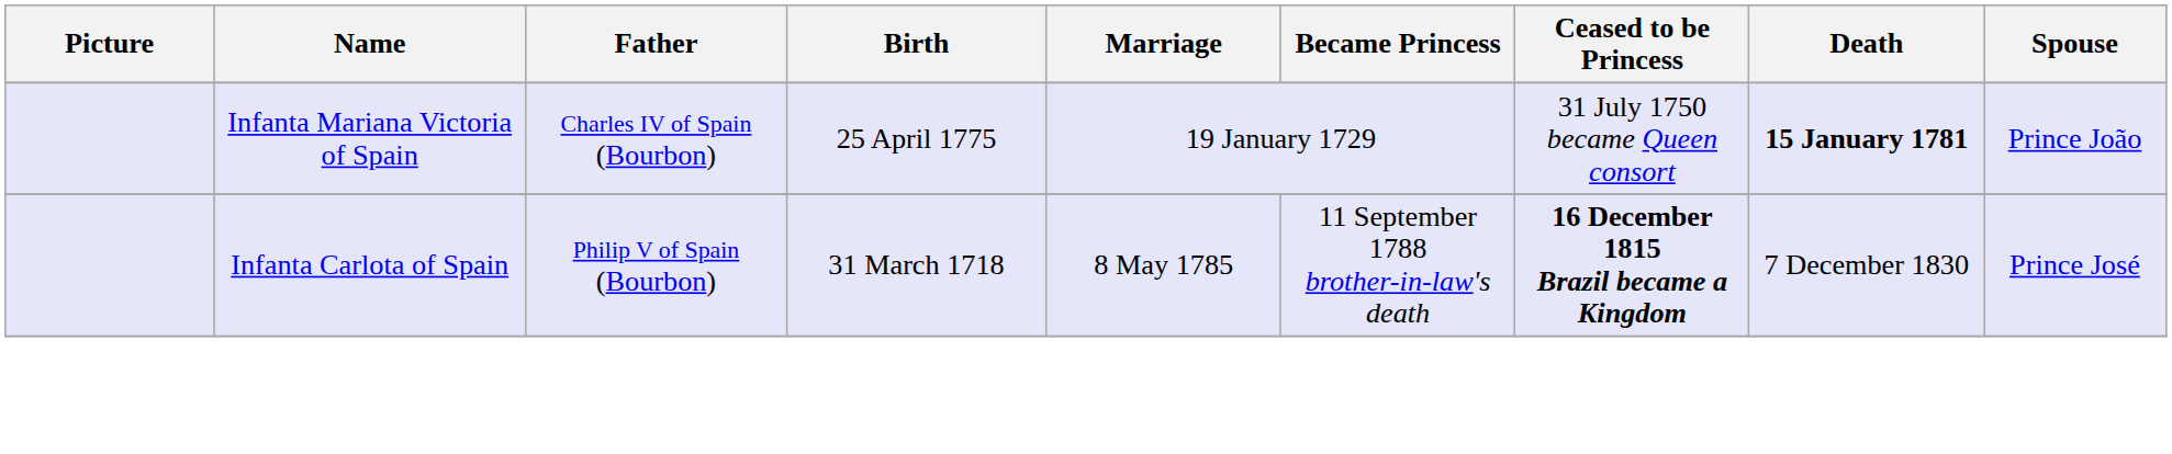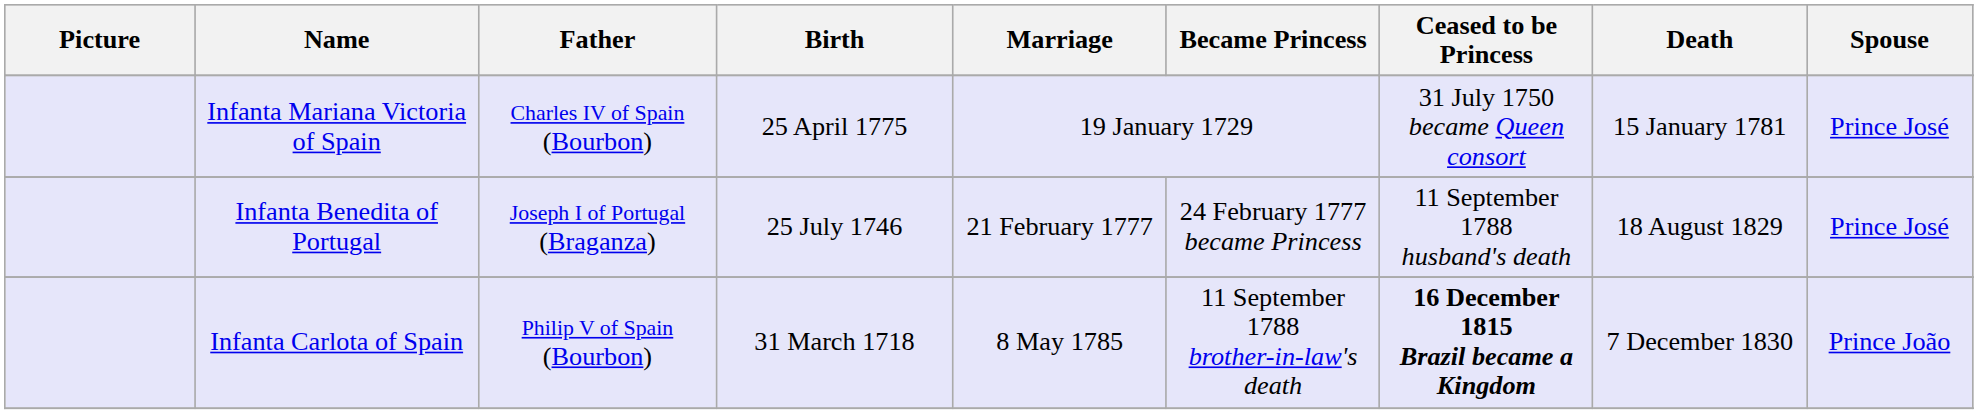Infanta Mariana Victoria of Spain | Death: bold -> normal
Infanta Mariana Victoria of Spain | Spouse: Prince João -> Prince José
+ row: Infanta Benedita of Portugal | Joseph I of Portugal (Braganza) | 25 July 1746 | 21 February 1777 | 24 February 1777 became Princess | 11 September 1788 husband's death | 18 August 1829 | Prince José
Infanta Carlota of Spain | Spouse: Prince José -> Prince João
